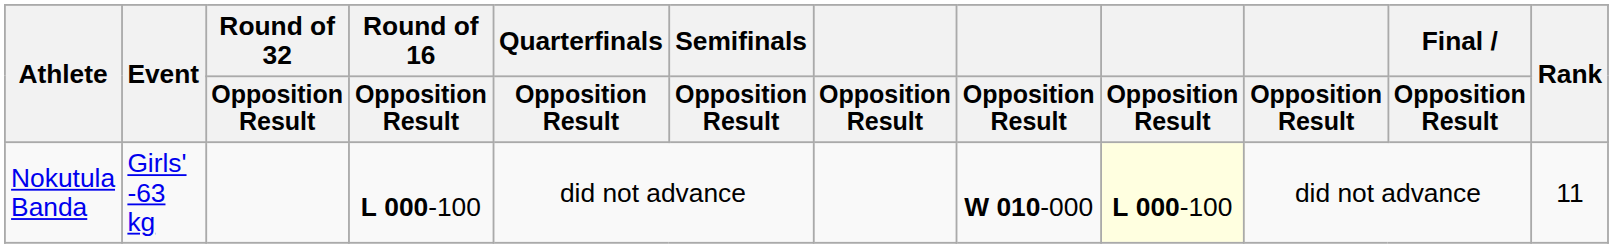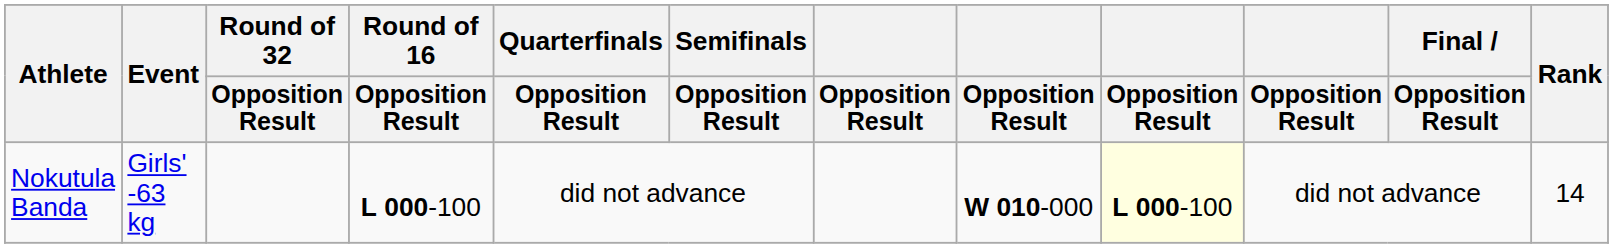Nokutula Banda | Rank: 11 -> 14
